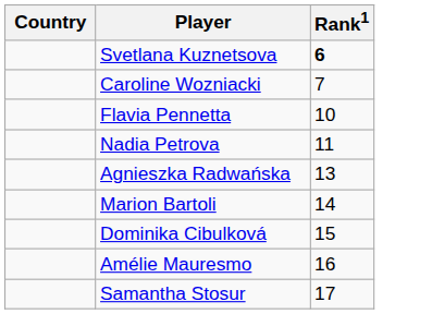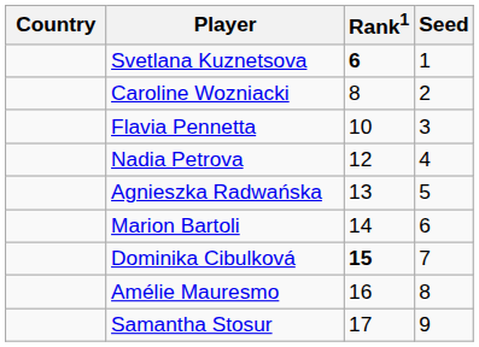+ column: Seed | 1 | 2 | 3 | 4 | 5 | 6 | 7 | 8 | 9
Caroline Wozniacki | Rank1: 7 -> 8
Nadia Petrova | Rank1: 11 -> 12
Dominika Cibulková | Rank1: normal -> bold
